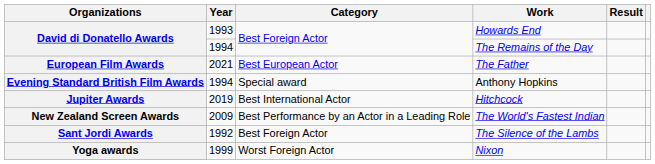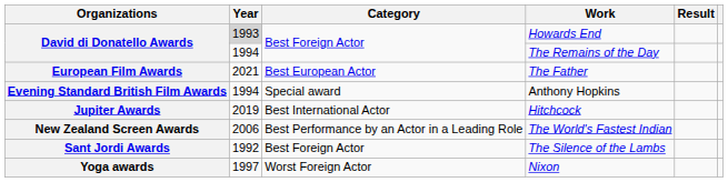Howards End | Year: no background -> lightgrey background
The World's Fastest Indian | Year: 2009 -> 2006
Nixon | Year: 1999 -> 1997
